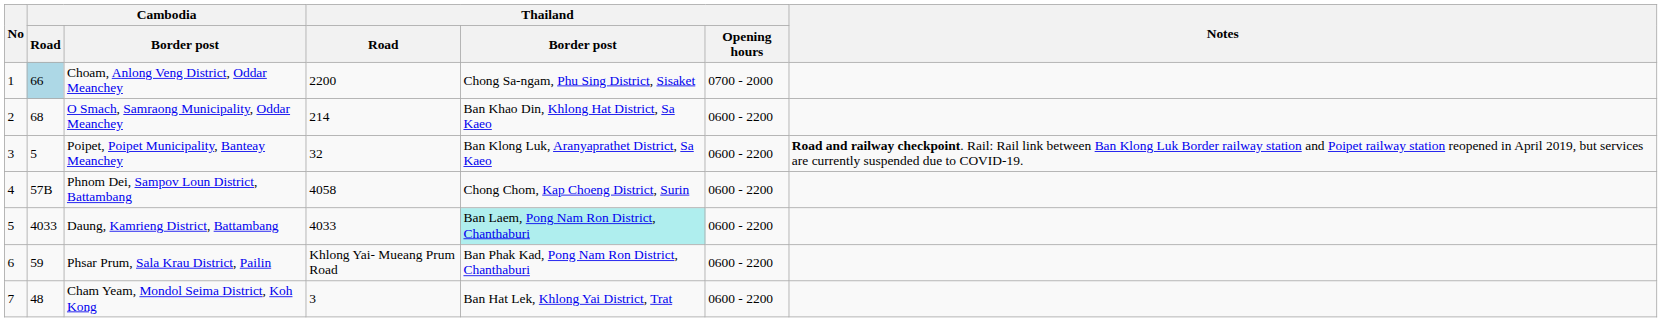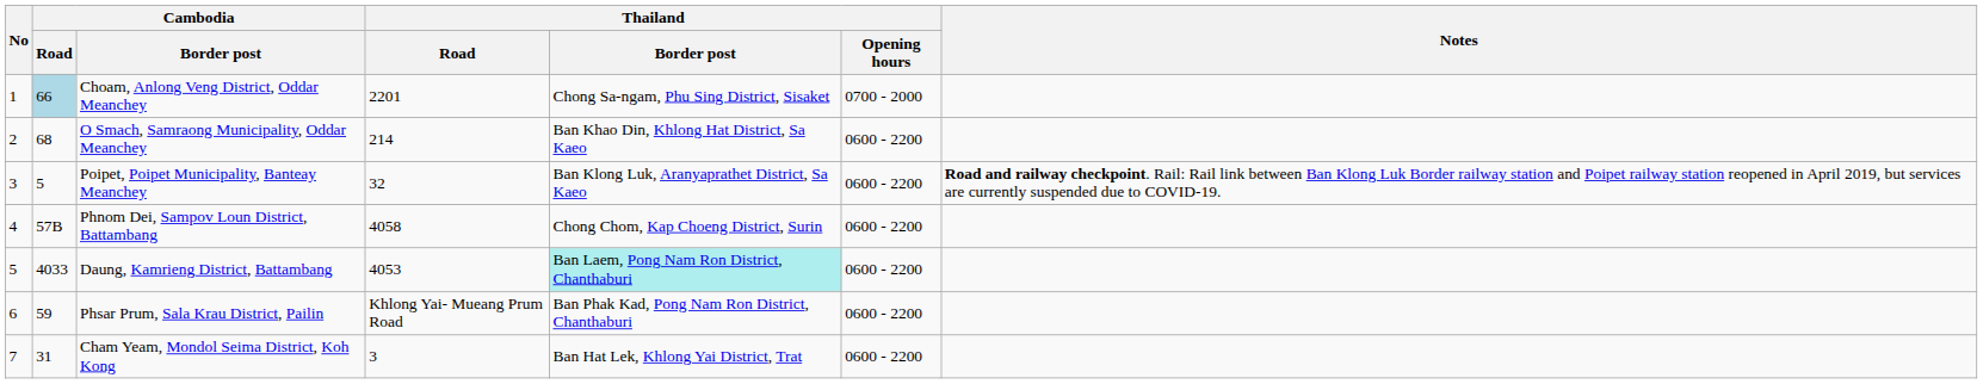Choam, Anlong Veng District, Oddar Meanchey | Thailand / Road: 2200 -> 2201
Daung, Kamrieng District, Battambang | Thailand / Road: 4033 -> 4053
Cham Yeam, Mondol Seima District, Koh Kong | Cambodia / Road: 48 -> 31
